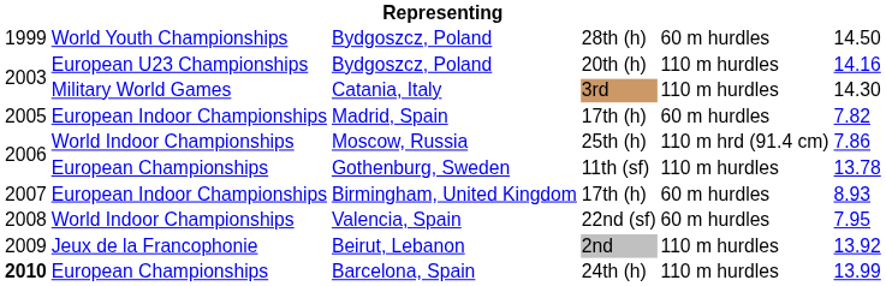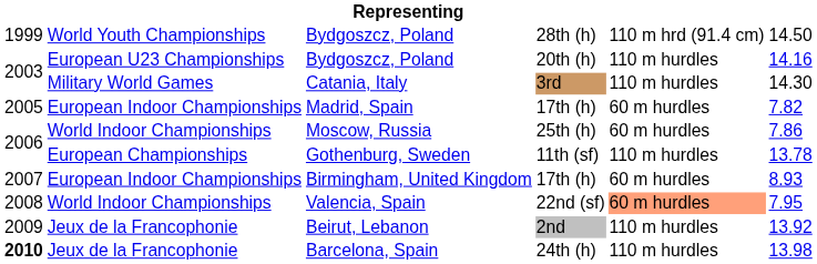Bydgoszcz, Poland / 28th (h) | column 5: 60 m hurdles -> 110 m hrd (91.4 cm)
Moscow, Russia | column 5: 110 m hrd (91.4 cm) -> 60 m hurdles
Valencia, Spain | column 5: no background -> lightsalmon background
Barcelona, Spain | column 2: European Championships -> Jeux de la Francophonie
Barcelona, Spain | column 6: 13.99 -> 13.98
